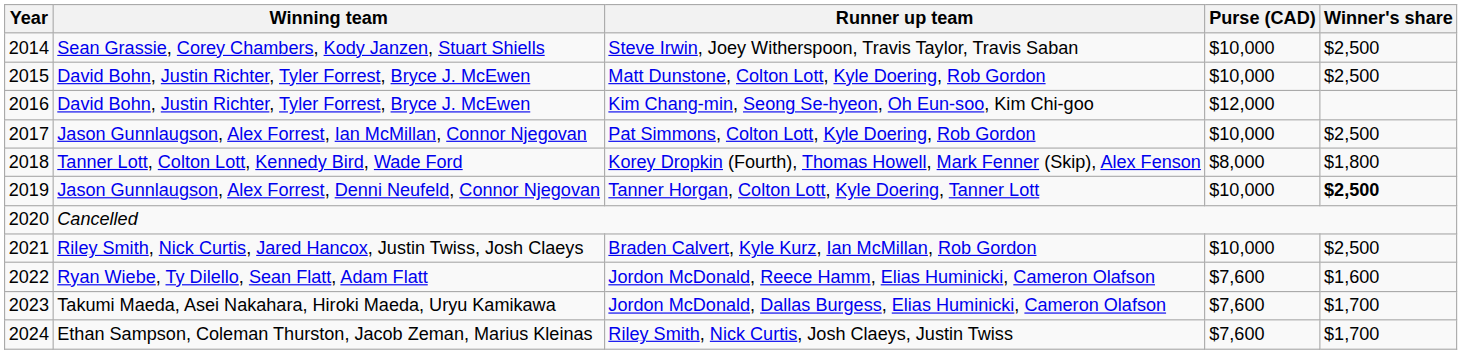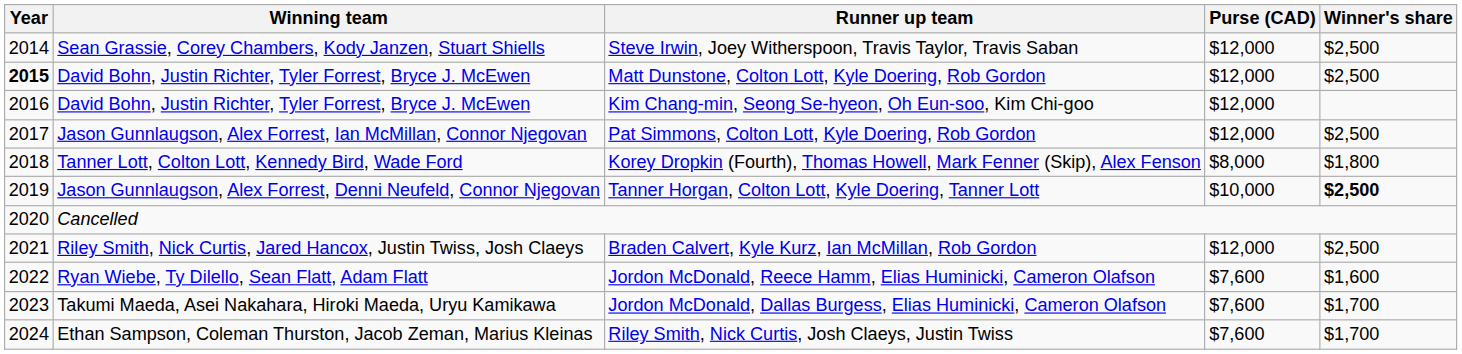Steve Irwin, Joey Witherspoon, Travis Taylor, Travis Saban | Purse (CAD): $10,000 -> $12,000
Matt Dunstone, Colton Lott, Kyle Doering, Rob Gordon | Year: normal -> bold
Matt Dunstone, Colton Lott, Kyle Doering, Rob Gordon | Purse (CAD): $10,000 -> $12,000
Pat Simmons, Colton Lott, Kyle Doering, Rob Gordon | Purse (CAD): $10,000 -> $12,000
Braden Calvert, Kyle Kurz, Ian McMillan, Rob Gordon | Purse (CAD): $10,000 -> $12,000
